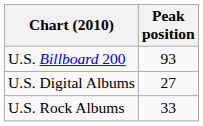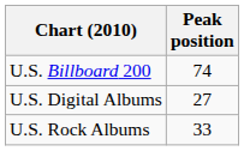U.S. Billboard 200 | Peak position: 93 -> 74
